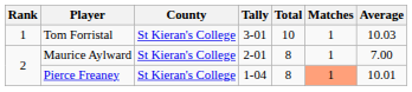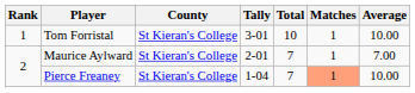Tom Forristal | Average: 10.03 -> 10.00
Maurice Aylward | Total: 8 -> 7
Pierce Freaney | Total: 8 -> 7
Pierce Freaney | Average: 10.01 -> 10.00
